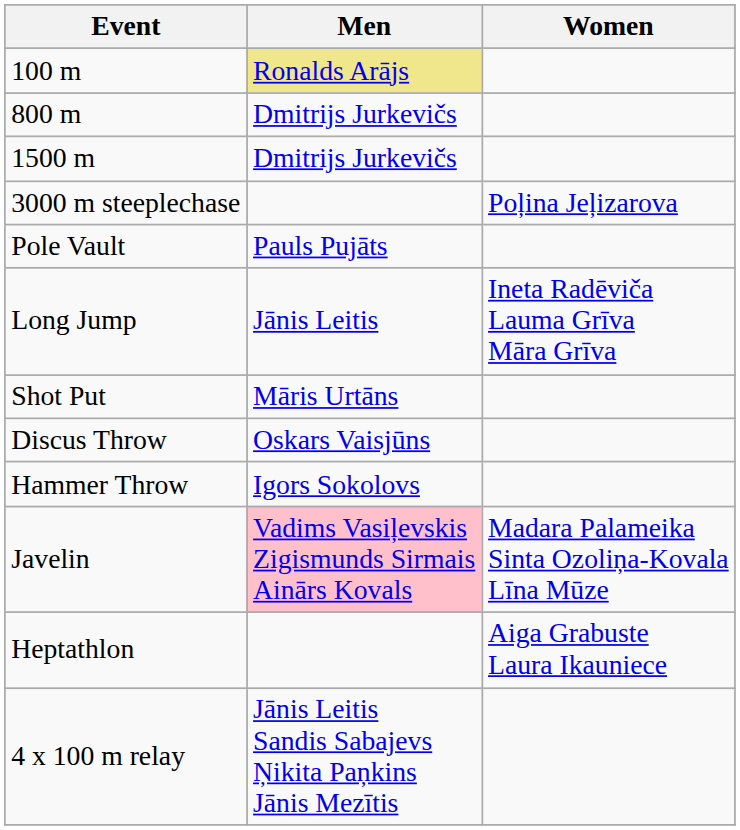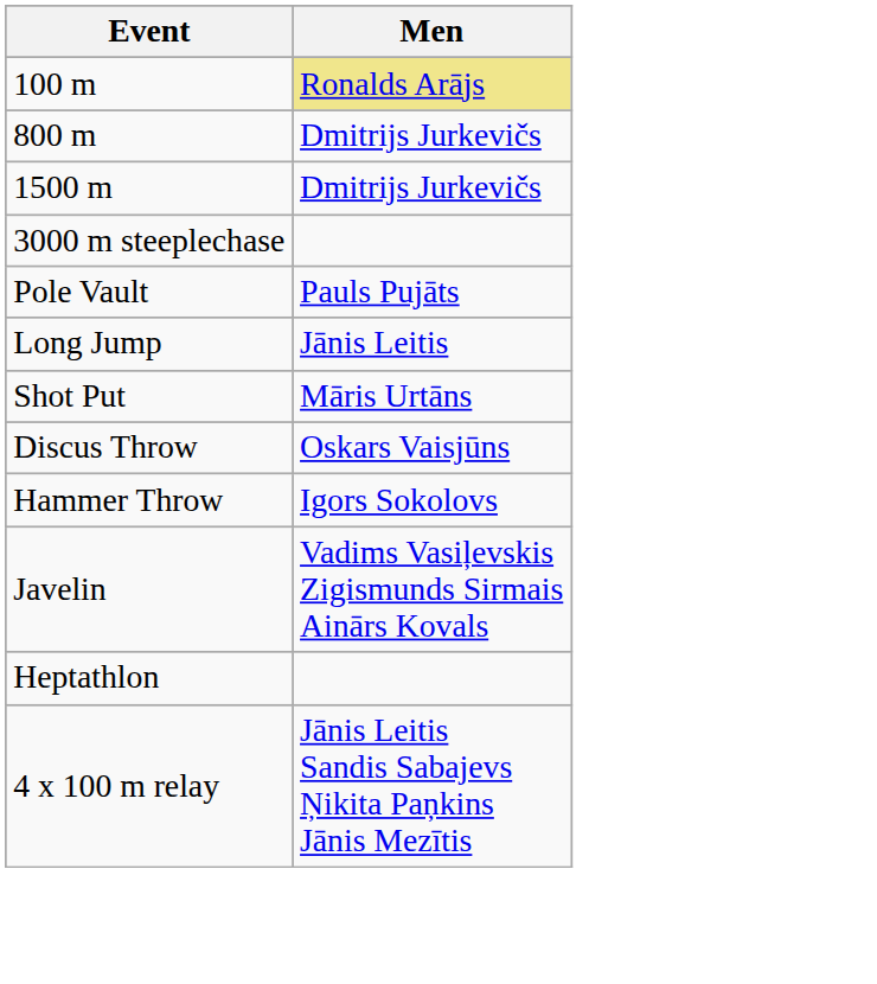- column: Women | Poļina Jeļizarova | Ineta Radēviča Lauma Grīva Māra Grīva | Madara Palameika Sinta Ozoliņa-Kovala Līna Mūze | Aiga Grabuste Laura Ikauniece
Javelin | Men: pink background -> no background
